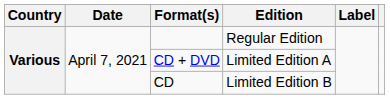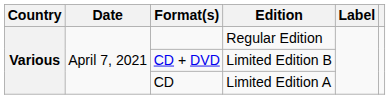CD + DVD | Edition: Limited Edition A -> Limited Edition B
CD | Edition: Limited Edition B -> Limited Edition A
